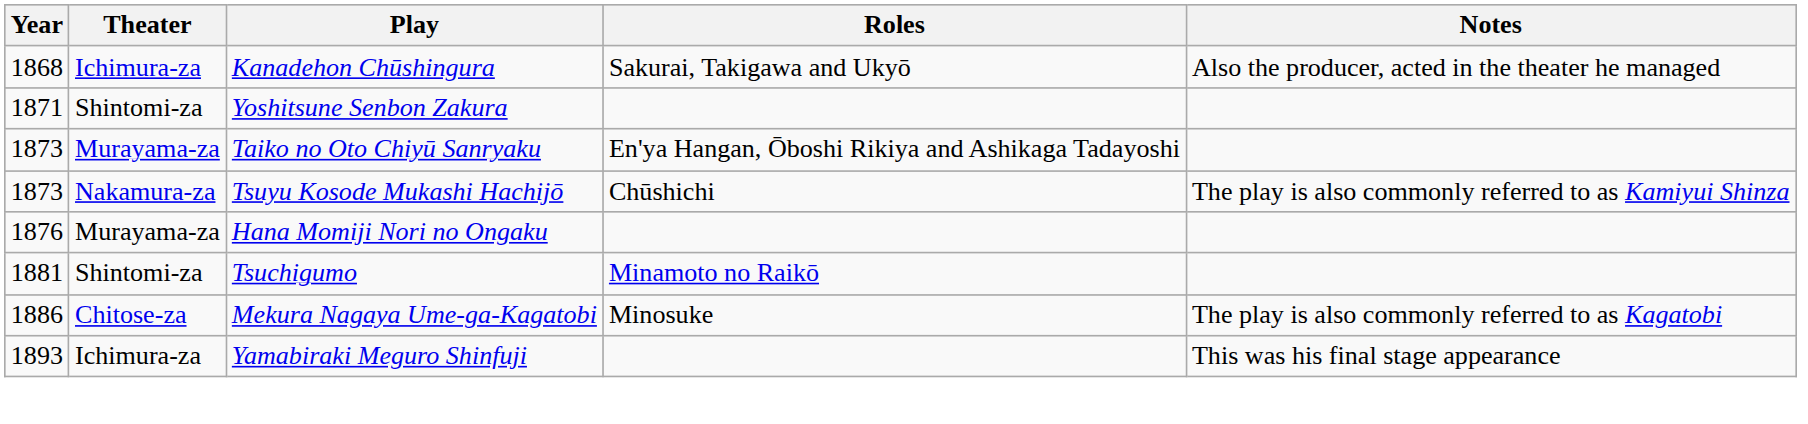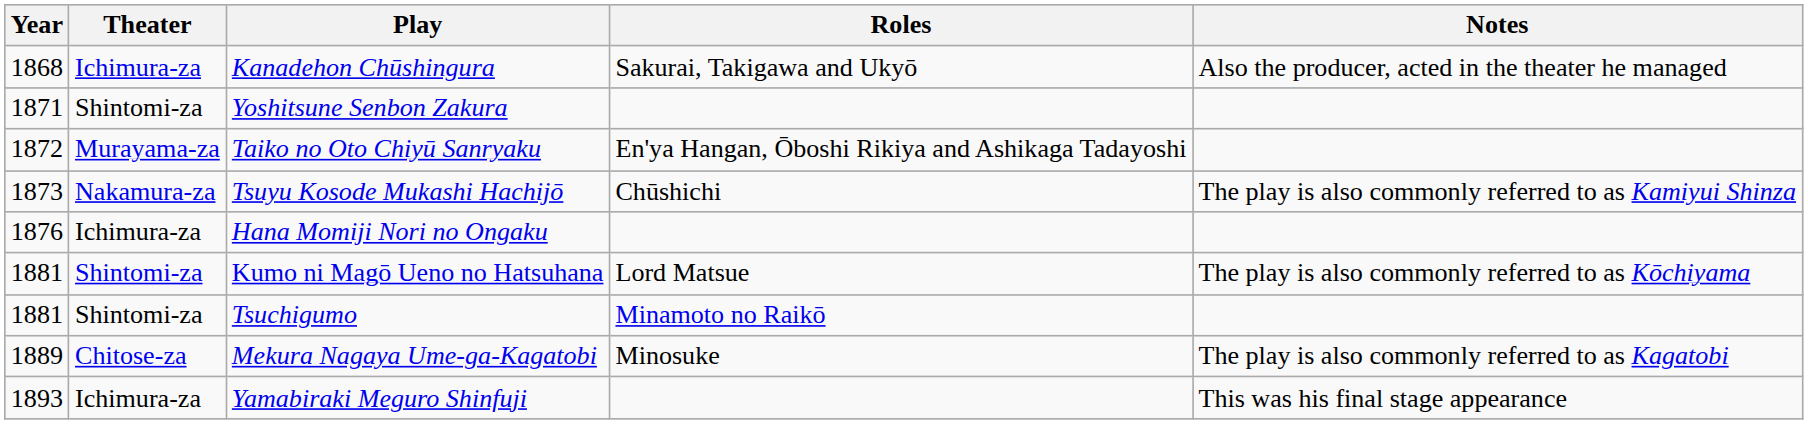Taiko no Oto Chiyū Sanryaku | Year: 1873 -> 1872
Hana Momiji Nori no Ongaku | Theater: Murayama-za -> Ichimura-za
+ row: 1881 | Shintomi-za | Kumo ni Magō Ueno no Hatsuhana | Lord Matsue | The play is also commonly referred to as Kōchiyama
Mekura Nagaya Ume-ga-Kagatobi | Year: 1886 -> 1889
